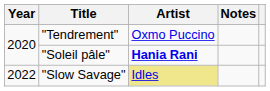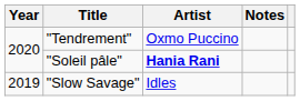"Slow Savage" | Year: 2022 -> 2019
"Slow Savage" | Artist: khaki background -> no background
